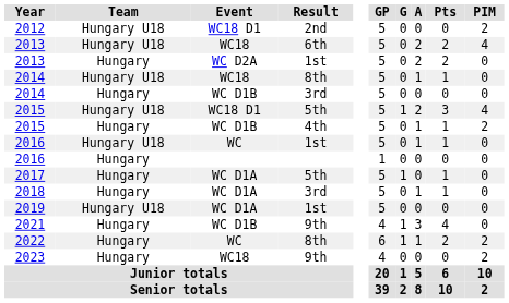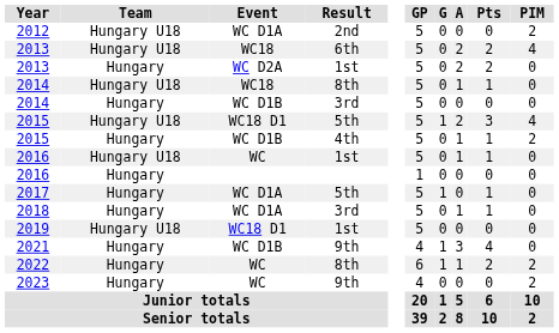2012 | Event: WC18 D1 -> WC D1A
2019 | Event: WC D1A -> WC18 D1
2023 | Event: WC18 -> WC
